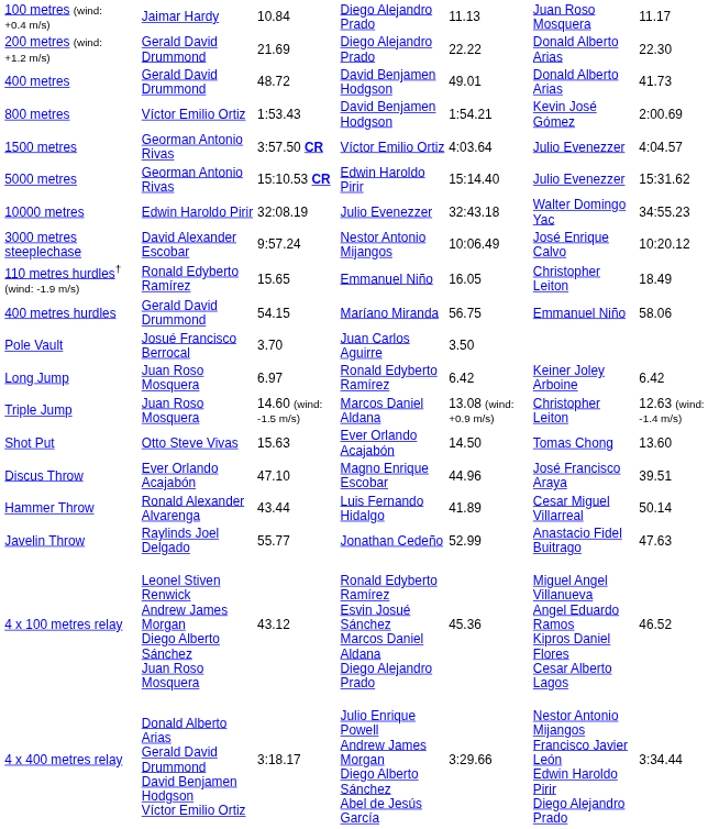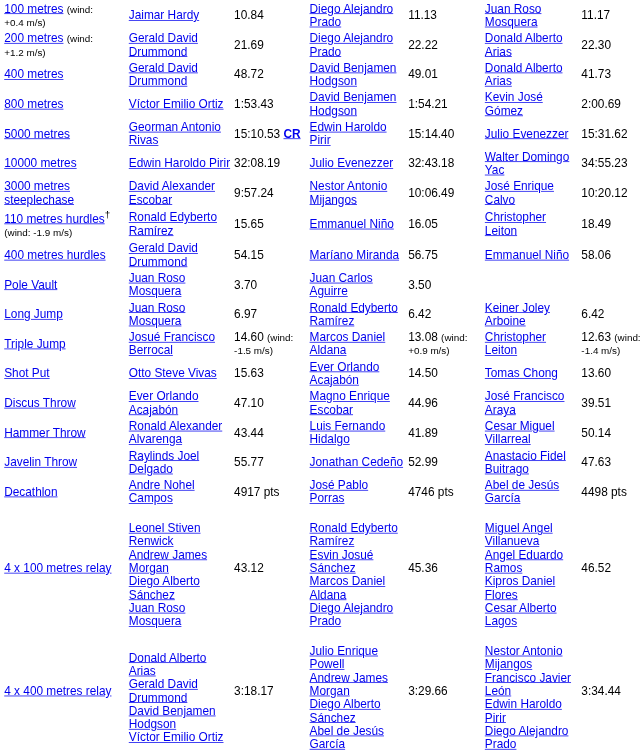- row: 1500 metres | Georman Antonio Rivas | 3:57.50 CR | Víctor Emilio Ortiz | 4:03.64 | Julio Evenezzer | 4:04.57
Pole Vault | column 2: Josué Francisco Berrocal -> Juan Roso Mosquera
Triple Jump | column 2: Juan Roso Mosquera -> Josué Francisco Berrocal
+ row: Decathlon | Andre Nohel Campos | 4917 pts | José Pablo Porras | 4746 pts | Abel de Jesús García | 4498 pts
